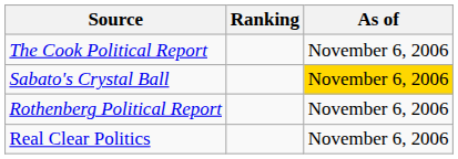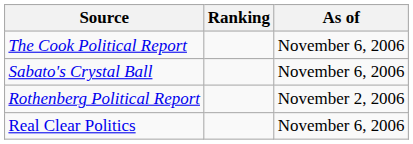Sabato's Crystal Ball | As of: gold background -> no background
Rothenberg Political Report | As of: November 6, 2006 -> November 2, 2006
